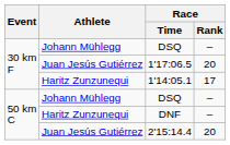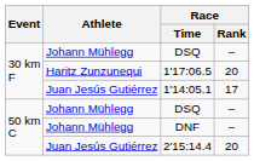1'17:06.5 | Athlete: Juan Jesús Gutiérrez -> Haritz Zunzunequi
1'14:05.1 | Athlete: Haritz Zunzunequi -> Juan Jesús Gutiérrez
DNF | Athlete: Haritz Zunzunequi -> Johann Mühlegg
